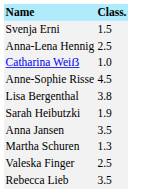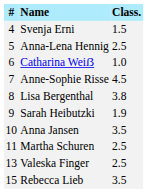+ column: # | 4 | 5 | 6 | 7 | 8 | 9 | 10 | 11 | 13 | 15
Martha Schuren | Class.: 1.3 -> 2.5
